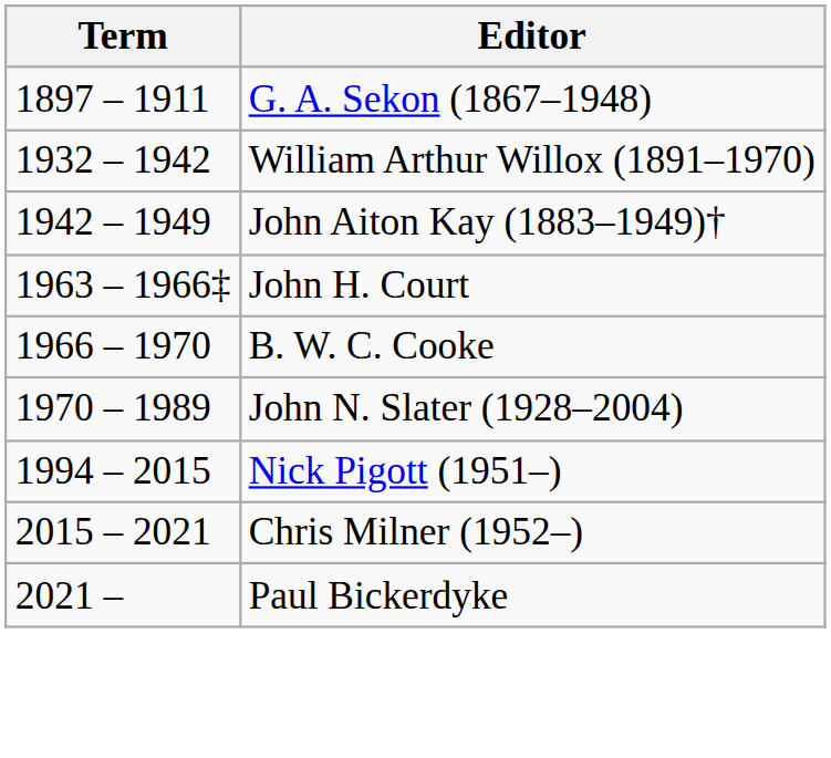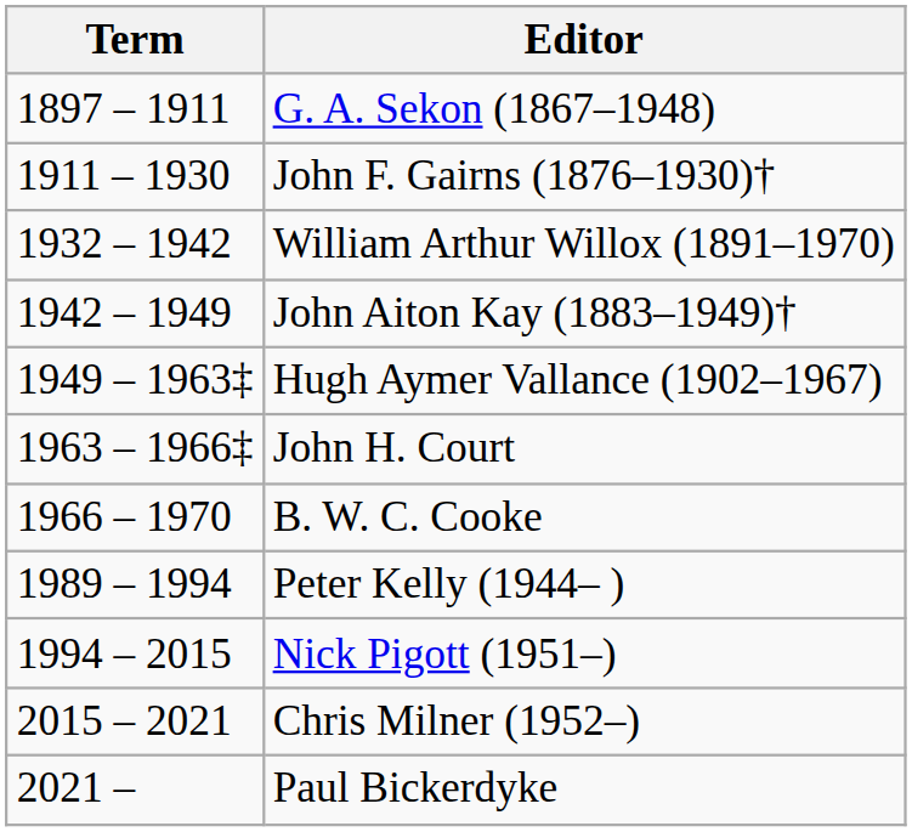+ row: 1911 – 1930 | John F. Gairns (1876–1930)†
+ row: 1949 – 1963‡ | Hugh Aymer Vallance (1902–1967)
- row: 1970 – 1989 | John N. Slater (1928–2004)
+ row: 1989 – 1994 | Peter Kelly (1944– )
